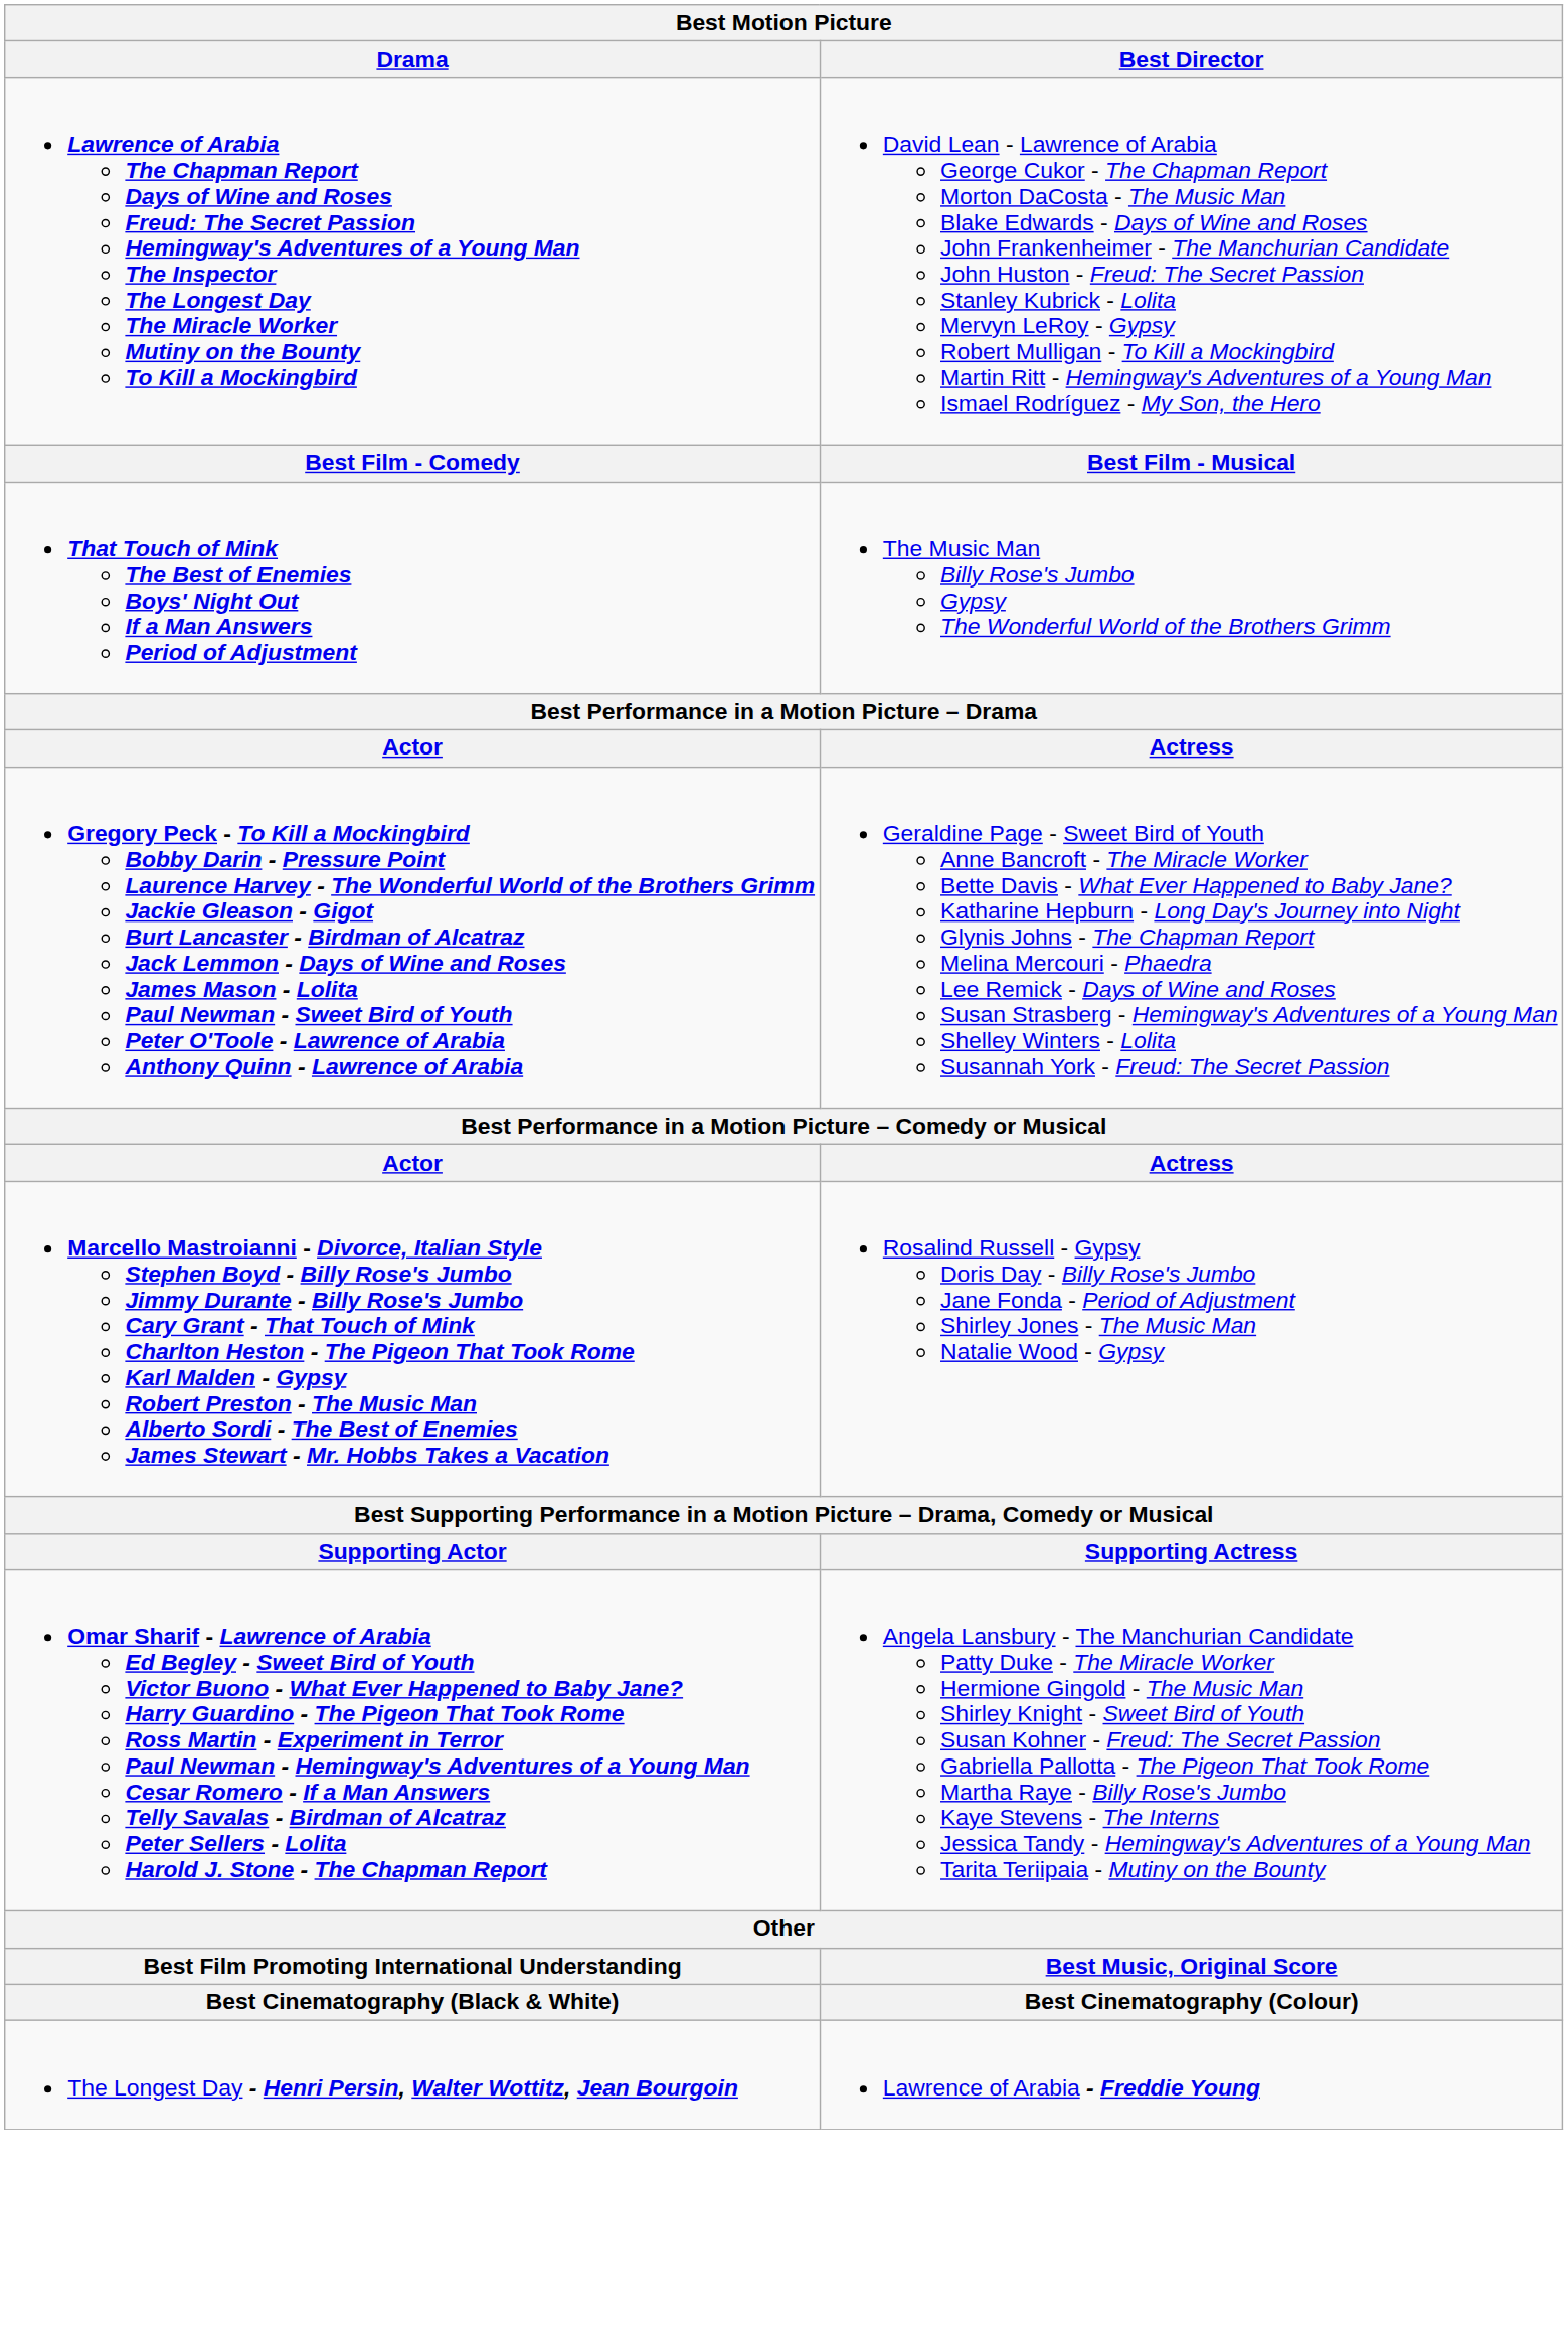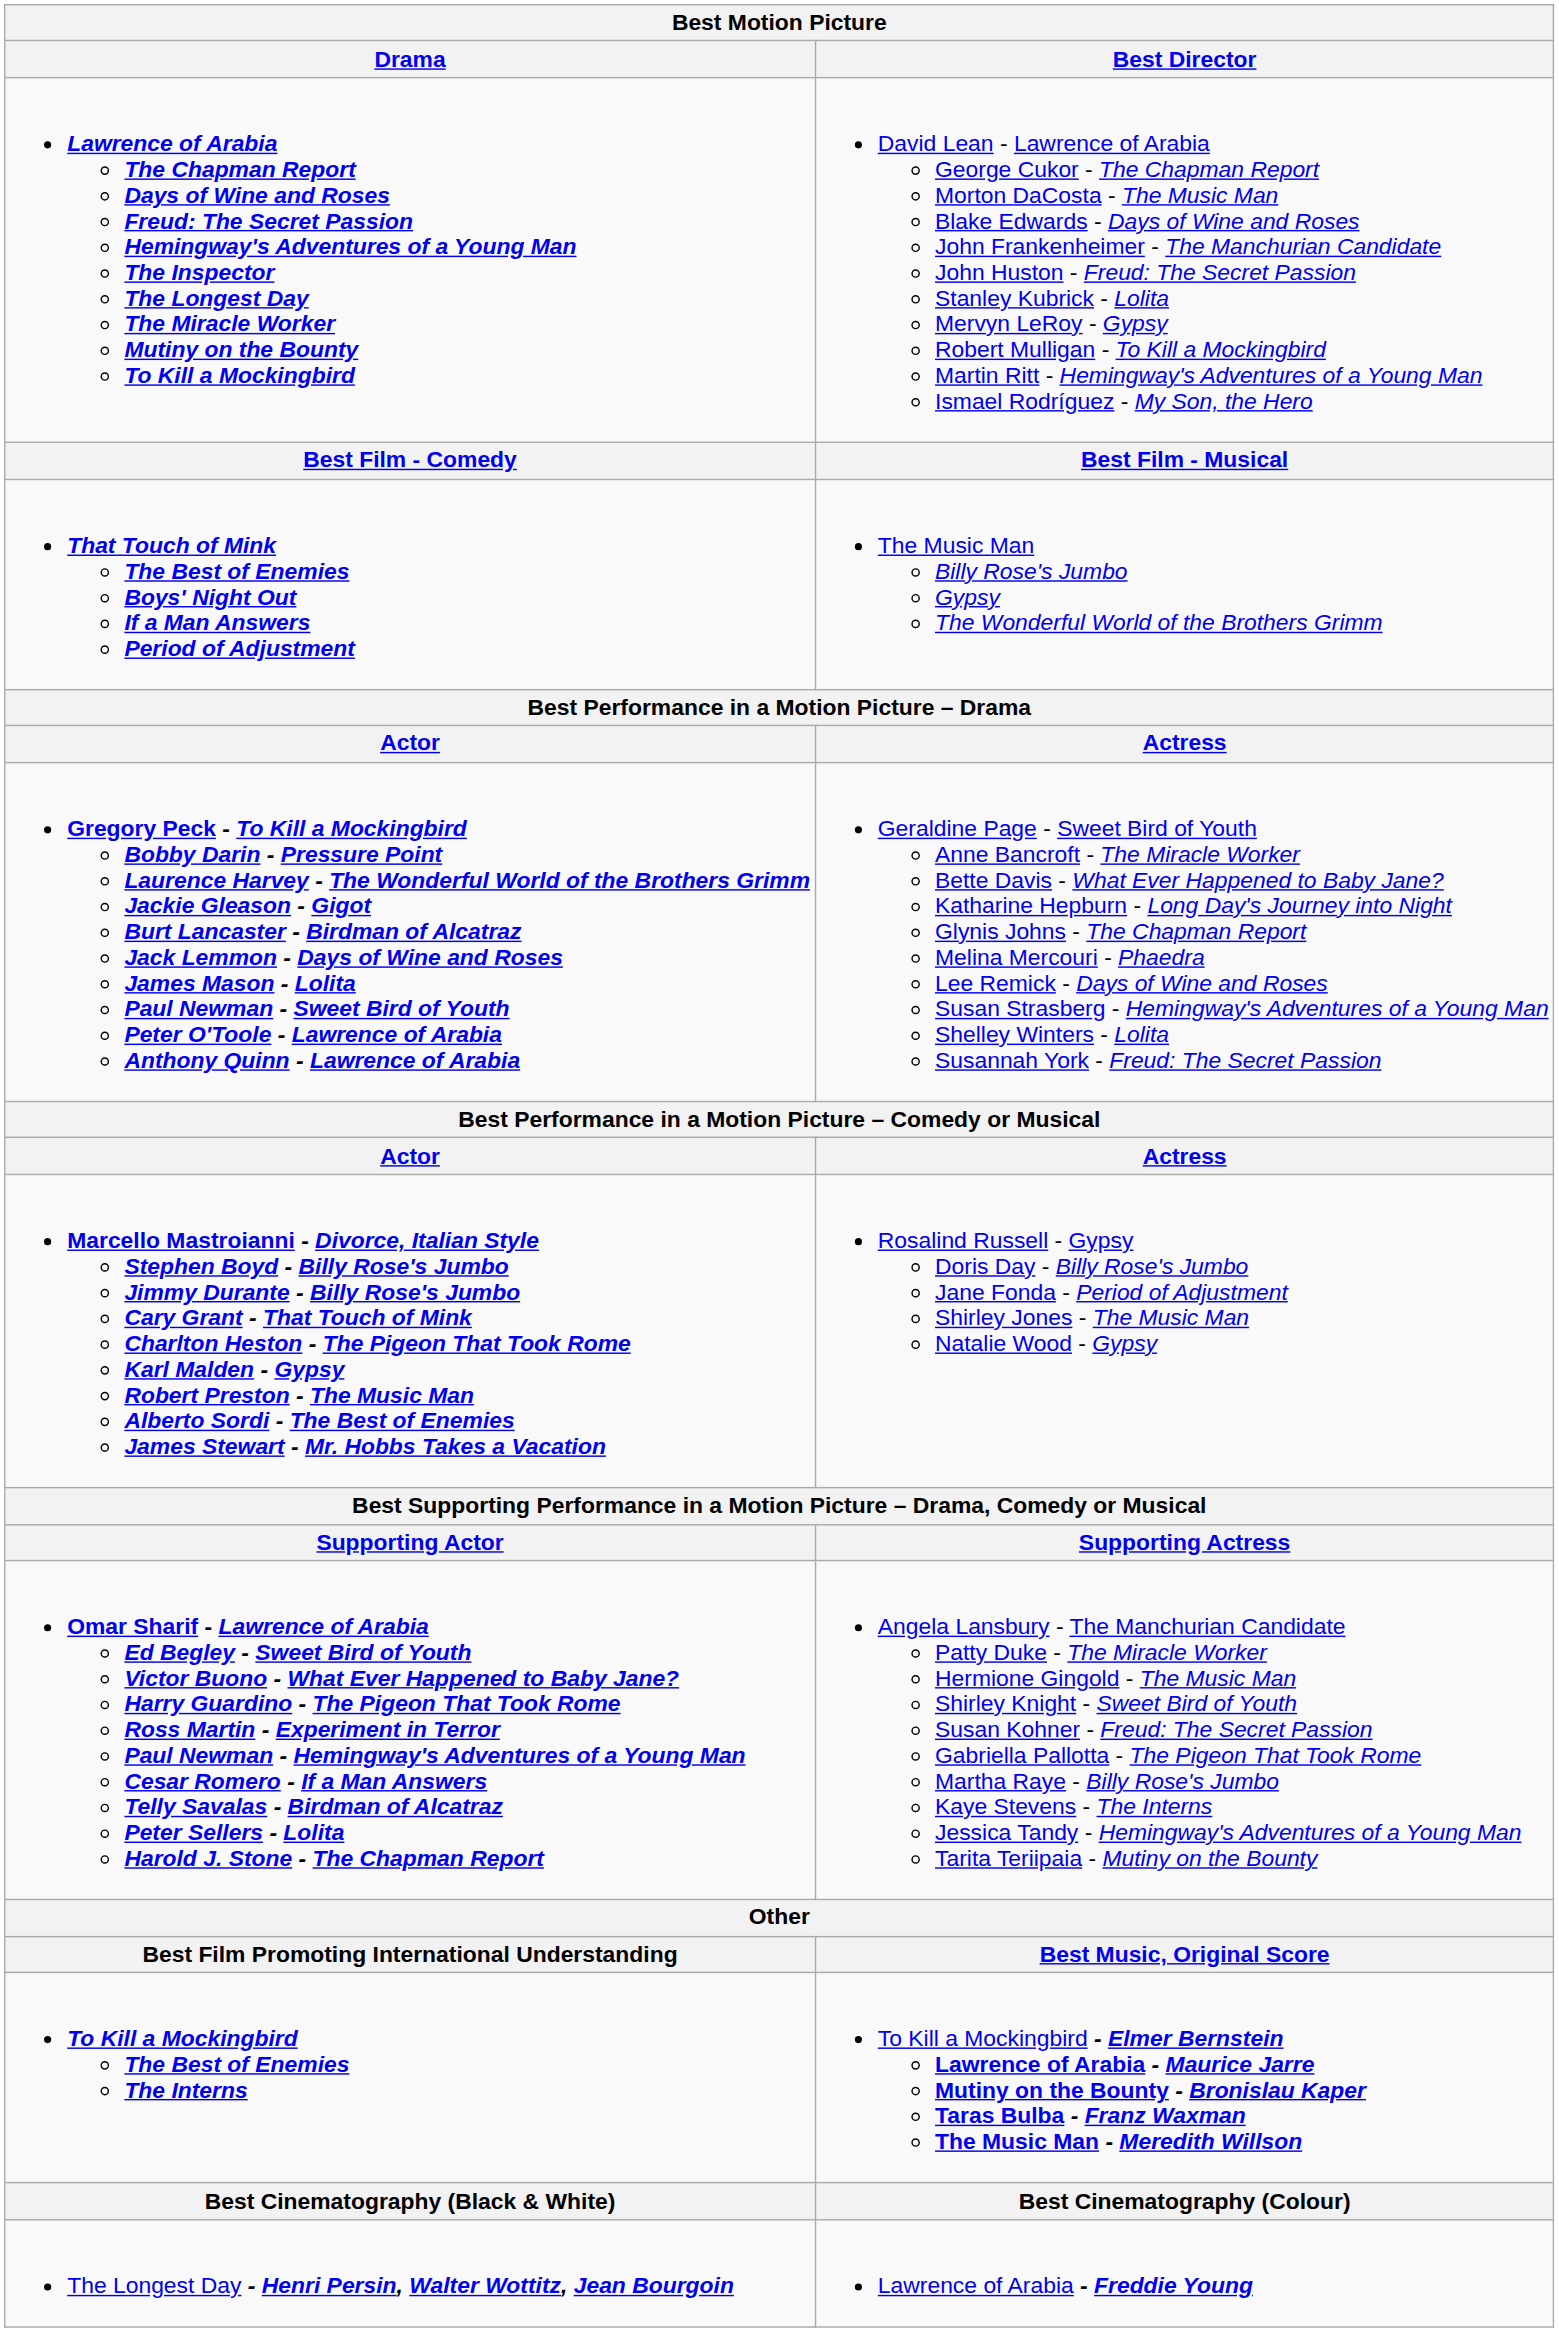+ row: To Kill a Mockingbird The Best of Enemies The Interns | To Kill a Mockingbird - Elmer Bernstein Lawrence of Arabia - Maurice Jarre Mutiny on the Bounty - Bronislau Kaper Taras Bulba - Franz Waxman The Music Man - Meredith Willson
